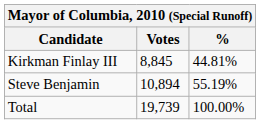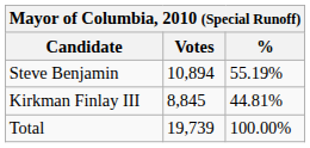rows swapped: Steve Benjamin <-> Kirkman Finlay III
